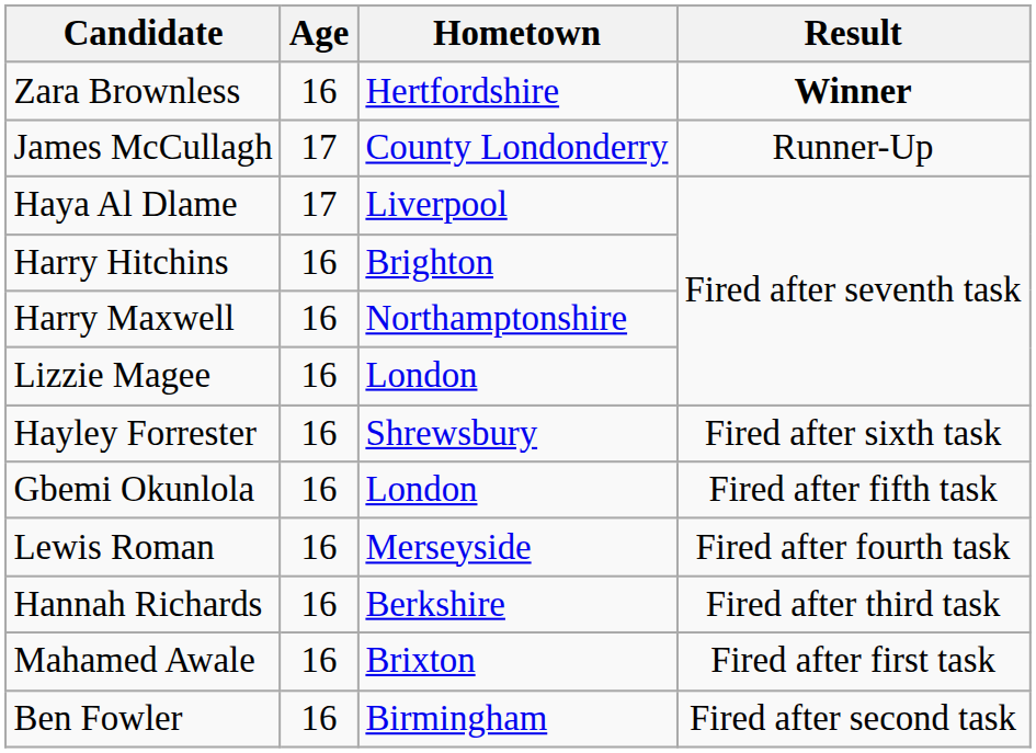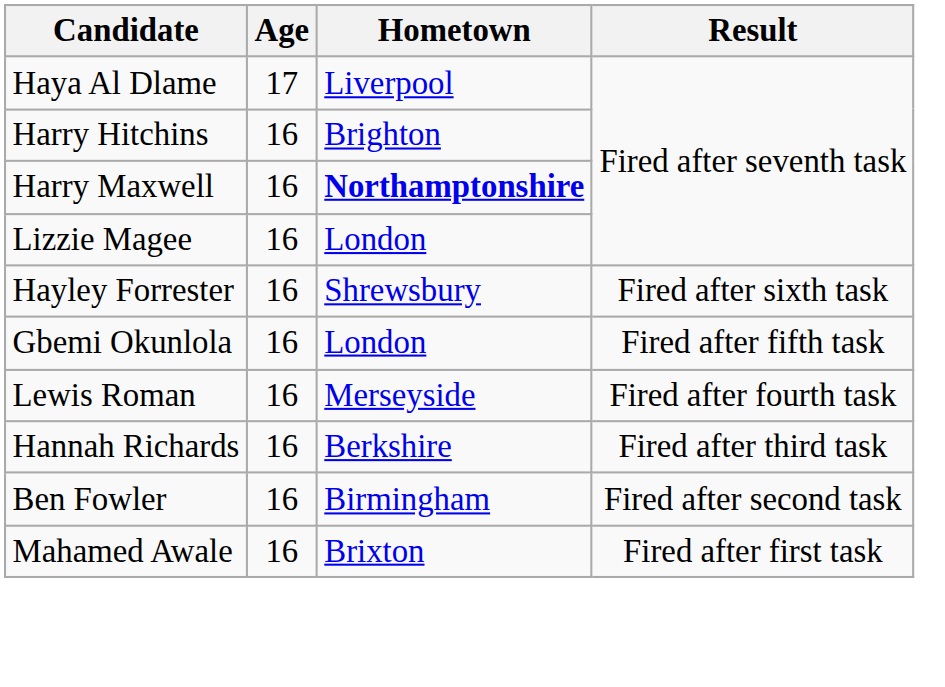- row: Zara Brownless | 16 | Hertfordshire | Winner
- row: James McCullagh | 17 | County Londonderry | Runner-Up
Harry Maxwell | Hometown: normal -> bold
rows swapped: Ben Fowler <-> Mahamed Awale
